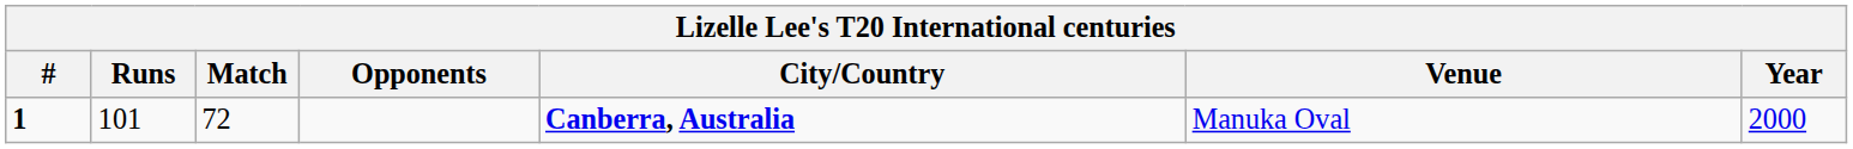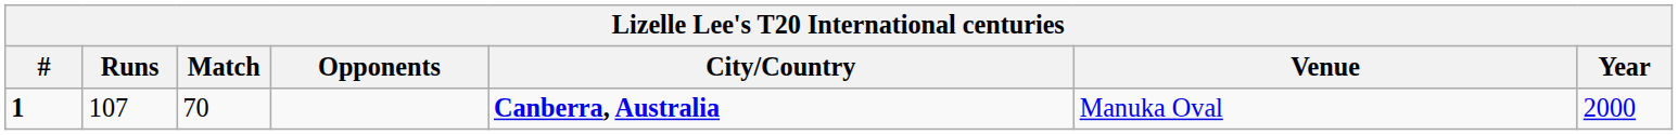1 | Runs: 101 -> 107
1 | Match: 72 -> 70
